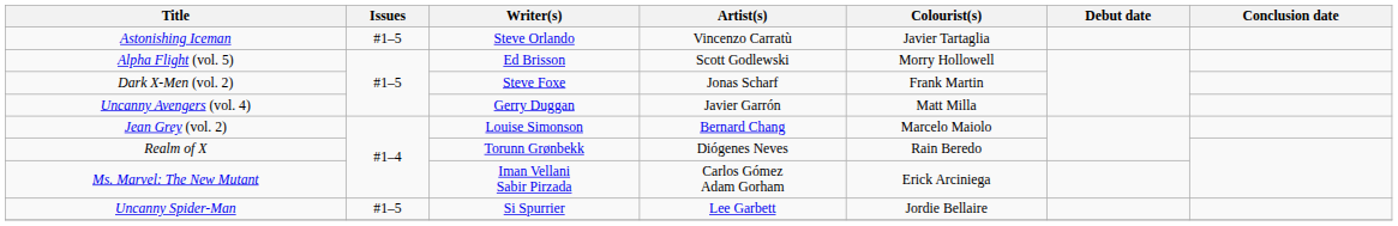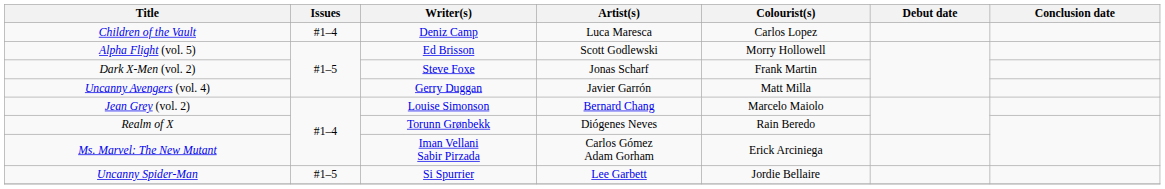- row: Astonishing Iceman | #1–5 | Steve Orlando | Vincenzo Carratù | Javier Tartaglia
+ row: Children of the Vault | #1–4 | Deniz Camp | Luca Maresca | Carlos Lopez
